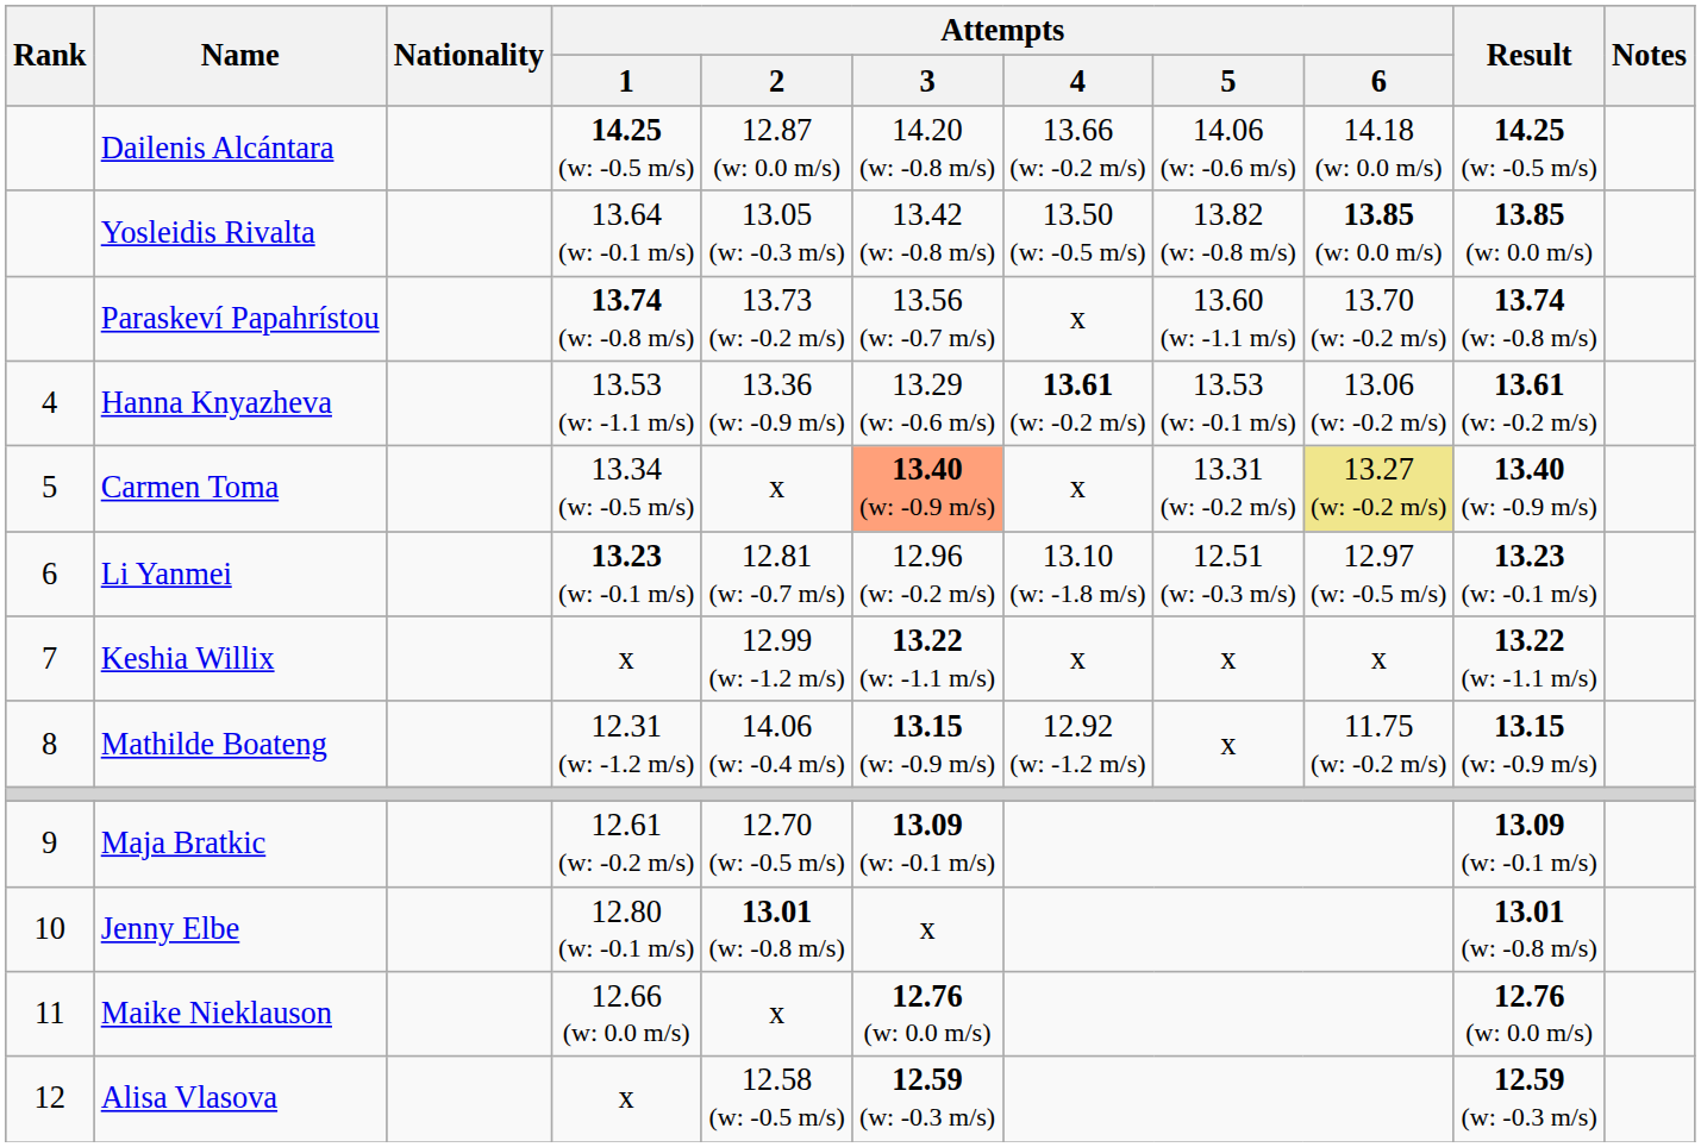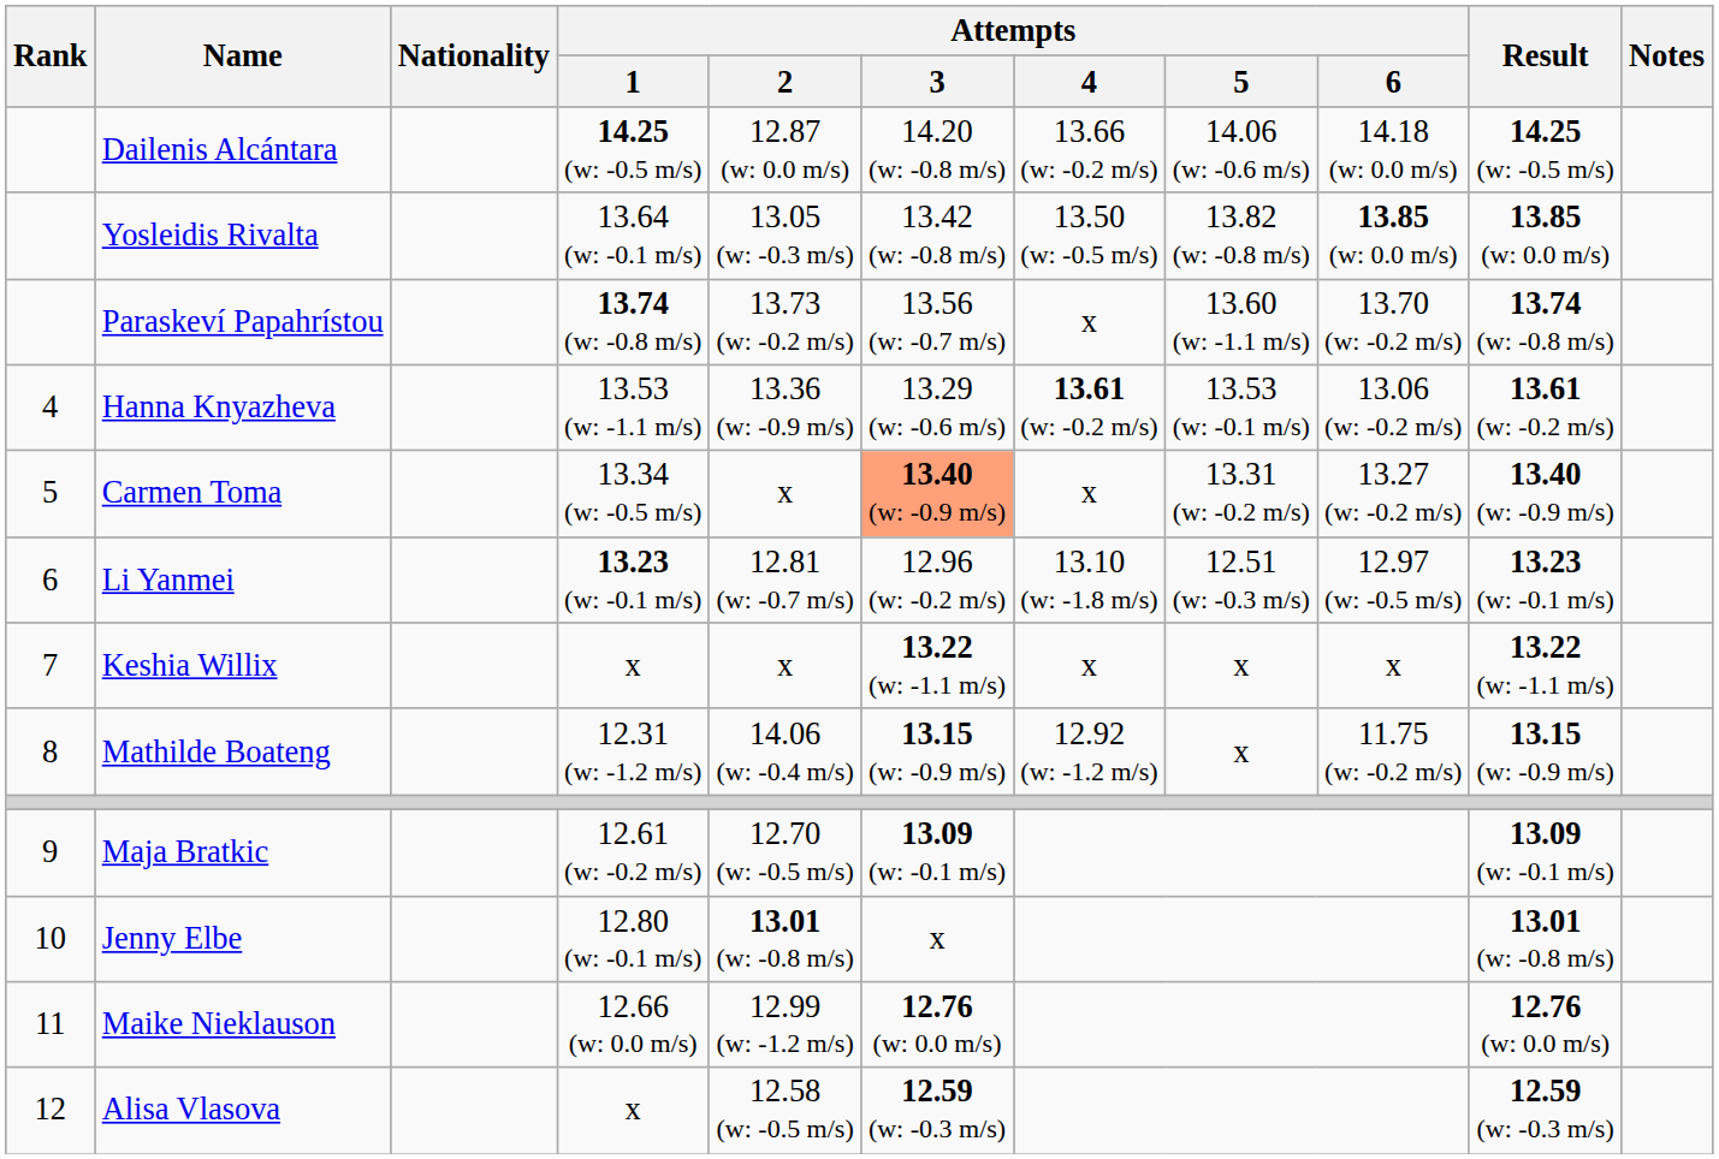Carmen Toma | Attempts / 6: khaki background -> no background
Keshia Willix | Attempts / 2: 12.99 (w: -1.2 m/s) -> x
Maike Nieklauson | Attempts / 2: x -> 12.99 (w: -1.2 m/s)
